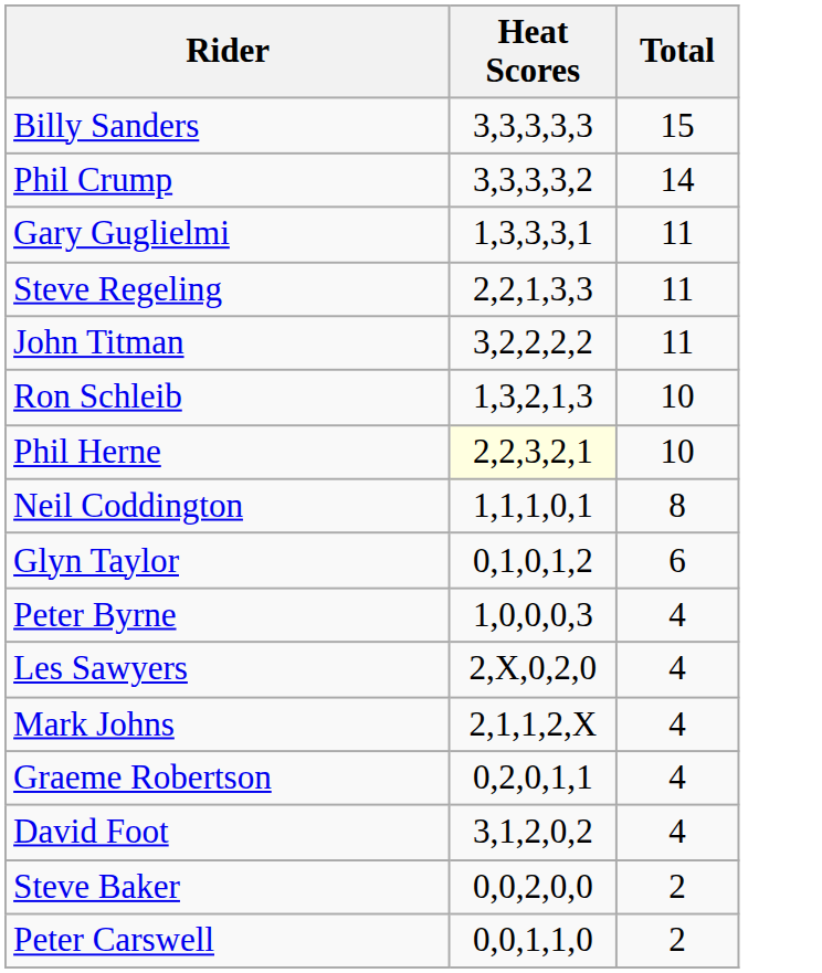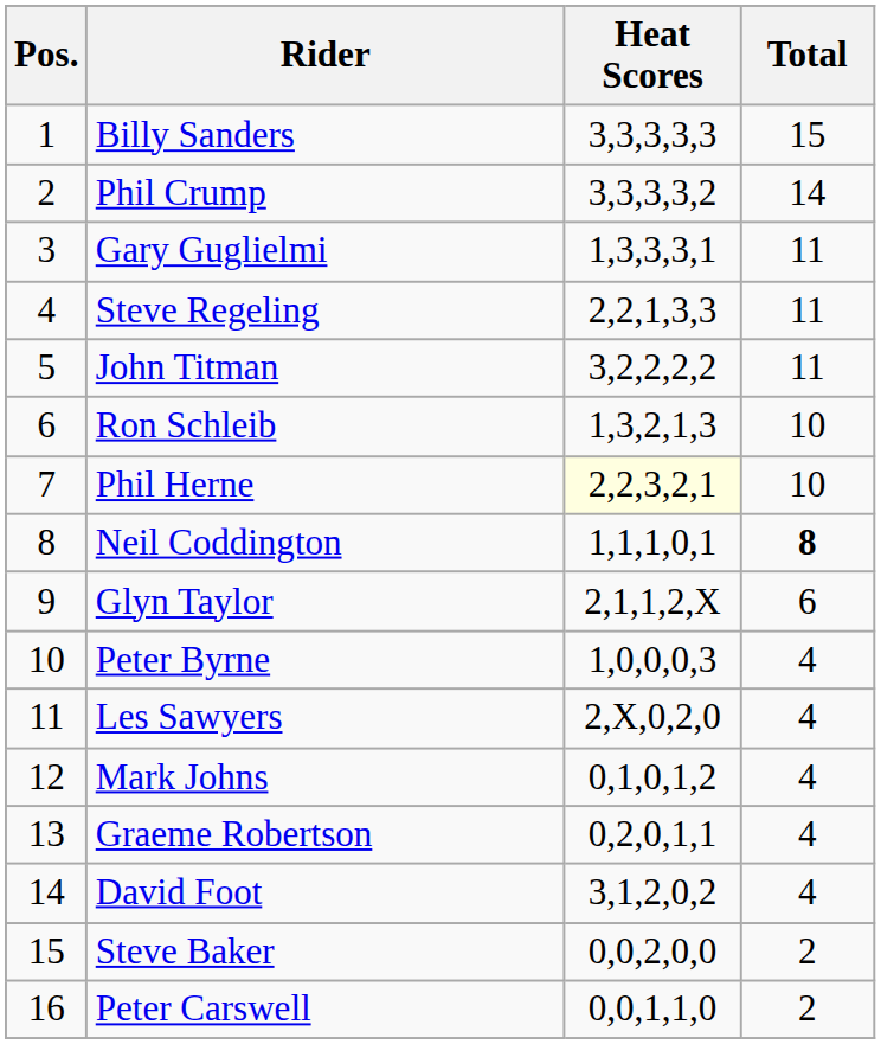+ column: Pos. | 1 | 2 | 3 | 4 | 5 | 6 | 7 | 8 | 9 | 10 | 11 | 12 | 13 | 14 | 15 | 16
Neil Coddington | Total: normal -> bold
Glyn Taylor | Heat Scores: 0,1,0,1,2 -> 2,1,1,2,X
Mark Johns | Heat Scores: 2,1,1,2,X -> 0,1,0,1,2
